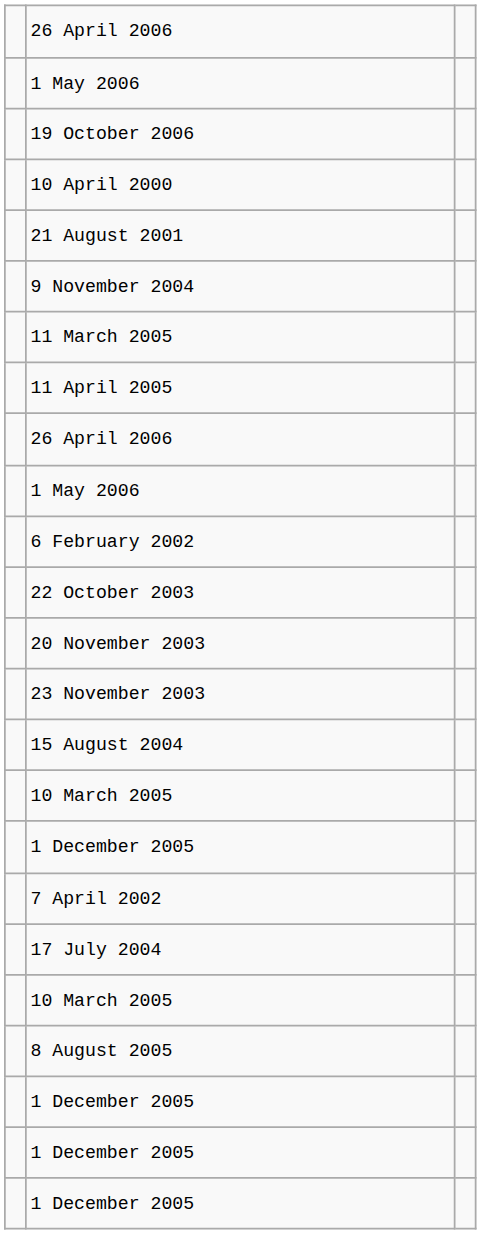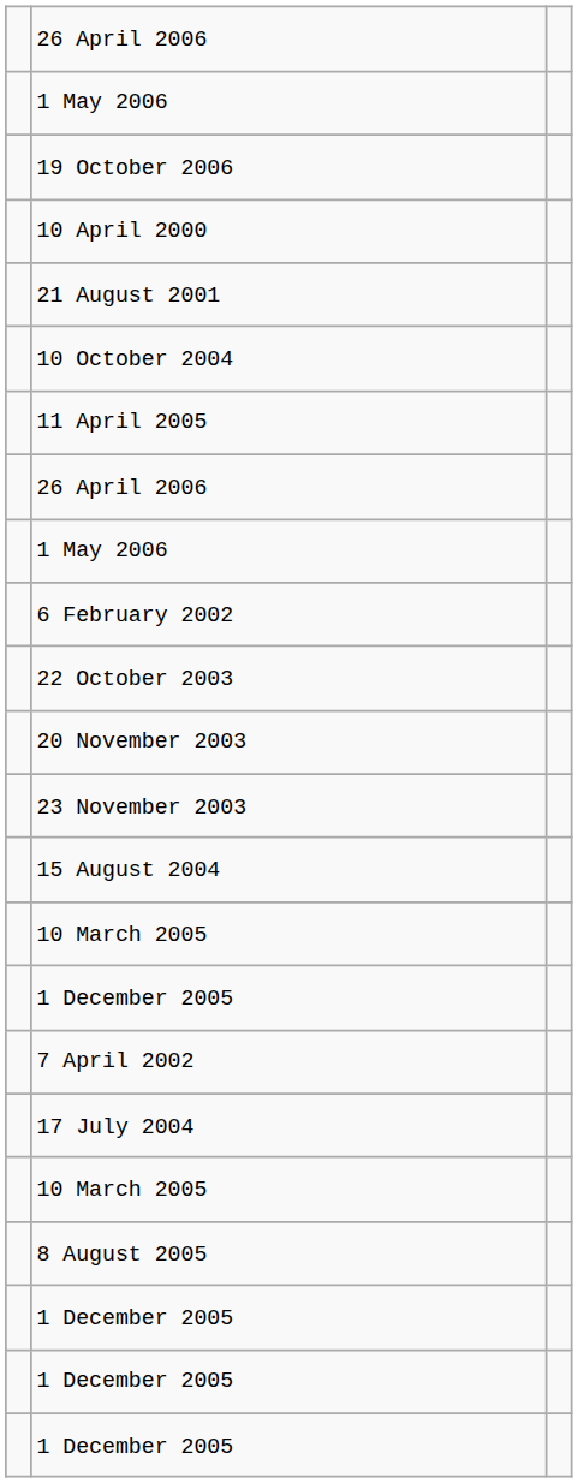+ row: 10 October 2004
- row: 9 November 2004
- row: 11 March 2005
